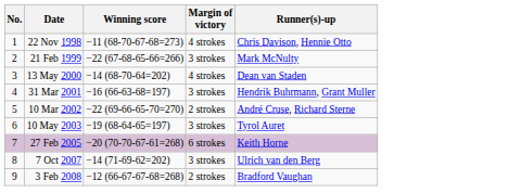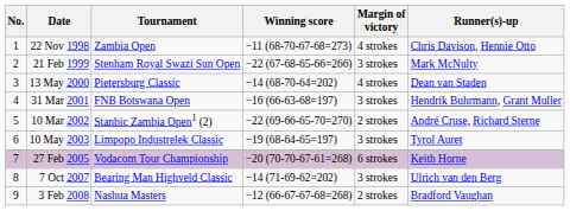+ column: Tournament | Zambia Open | Stenham Royal Swazi Sun Open | Pietersburg Classic | FNB Botswana Open | Stanbic Zambia Open1 (2) | Limpopo Industrelek Classic | Vodacom Tour Championship | Bearing Man Highveld Classic | Nashua Masters
